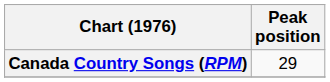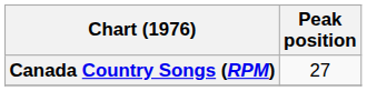Canada Country Songs (RPM) | Peak position: 29 -> 27
